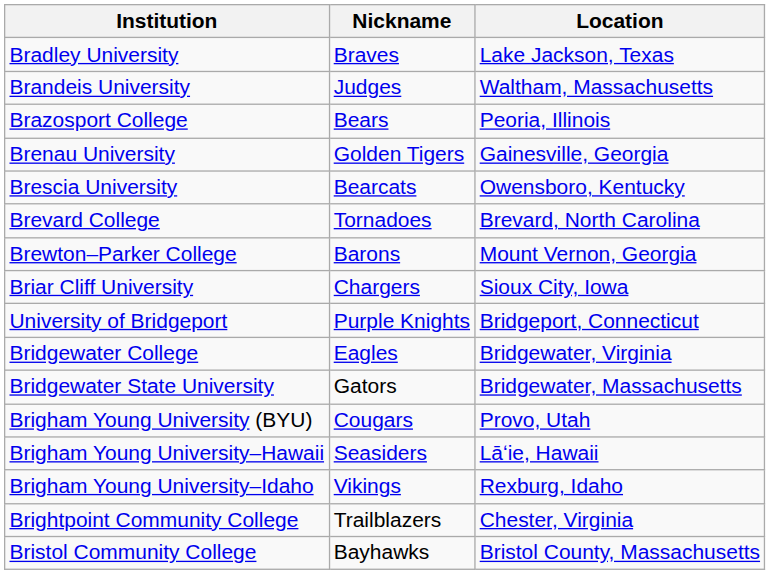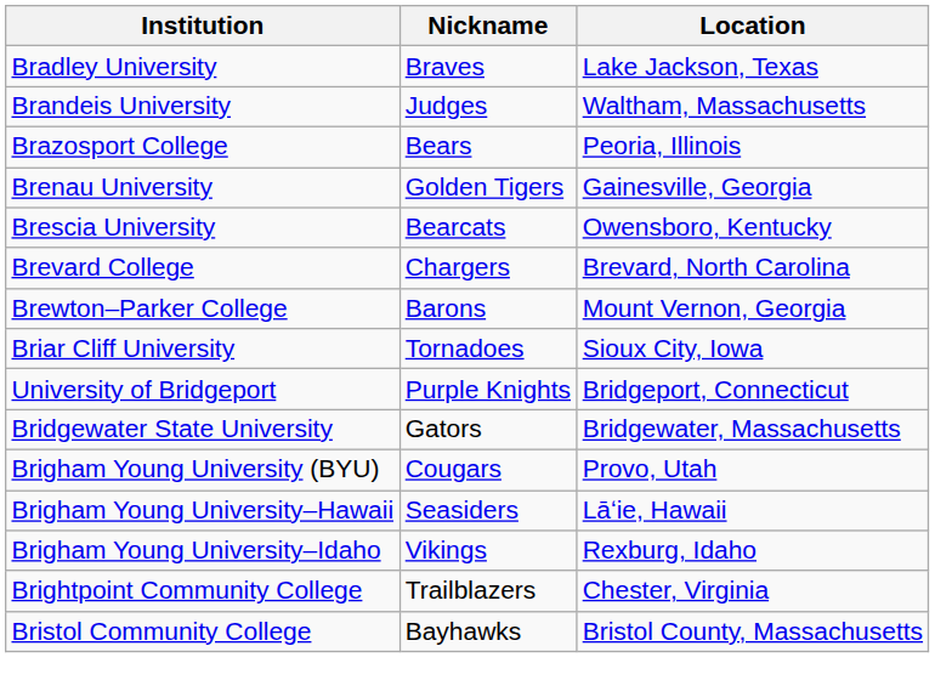Brevard College | Nickname: Tornadoes -> Chargers
Briar Cliff University | Nickname: Chargers -> Tornadoes
- row: Bridgewater College | Eagles | Bridgewater, Virginia
